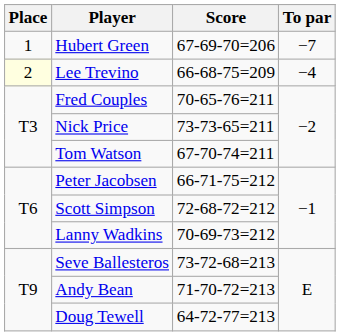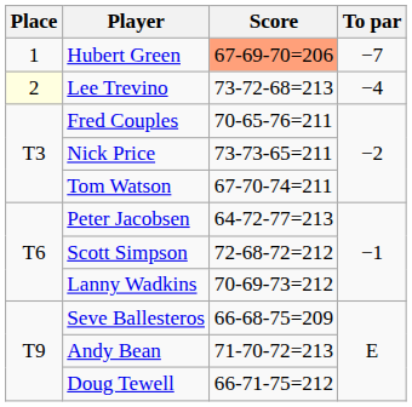Hubert Green | Score: no background -> lightsalmon background
Lee Trevino | Score: 66-68-75=209 -> 73-72-68=213
Peter Jacobsen | Score: 66-71-75=212 -> 64-72-77=213
Seve Ballesteros | Score: 73-72-68=213 -> 66-68-75=209
Doug Tewell | Score: 64-72-77=213 -> 66-71-75=212
